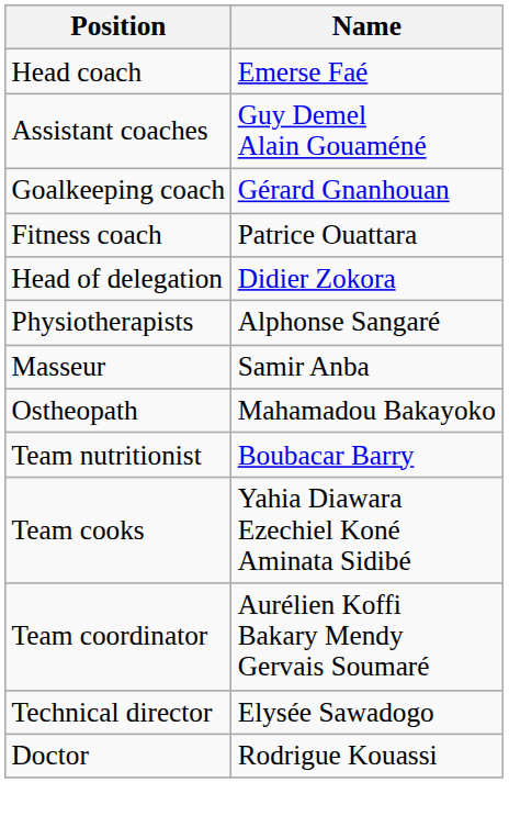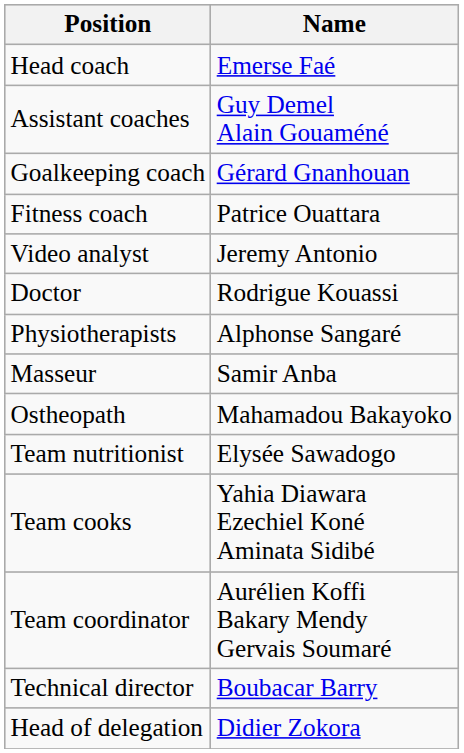+ row: Video analyst | Jeremy Antonio
rows swapped: Doctor <-> Head of delegation
Team nutritionist | Name: Boubacar Barry -> Elysée Sawadogo
Technical director | Name: Elysée Sawadogo -> Boubacar Barry
